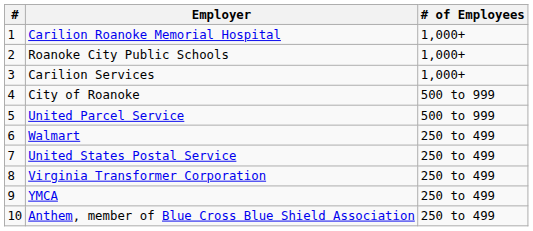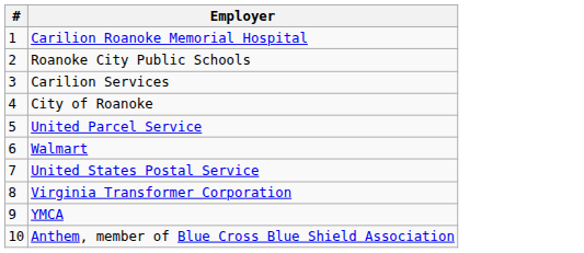- column: # of Employees | 1,000+ | 1,000+ | 1,000+ | 500 to 999 | 500 to 999 | 250 to 499 | 250 to 499 | 250 to 499 | 250 to 499 | 250 to 499
